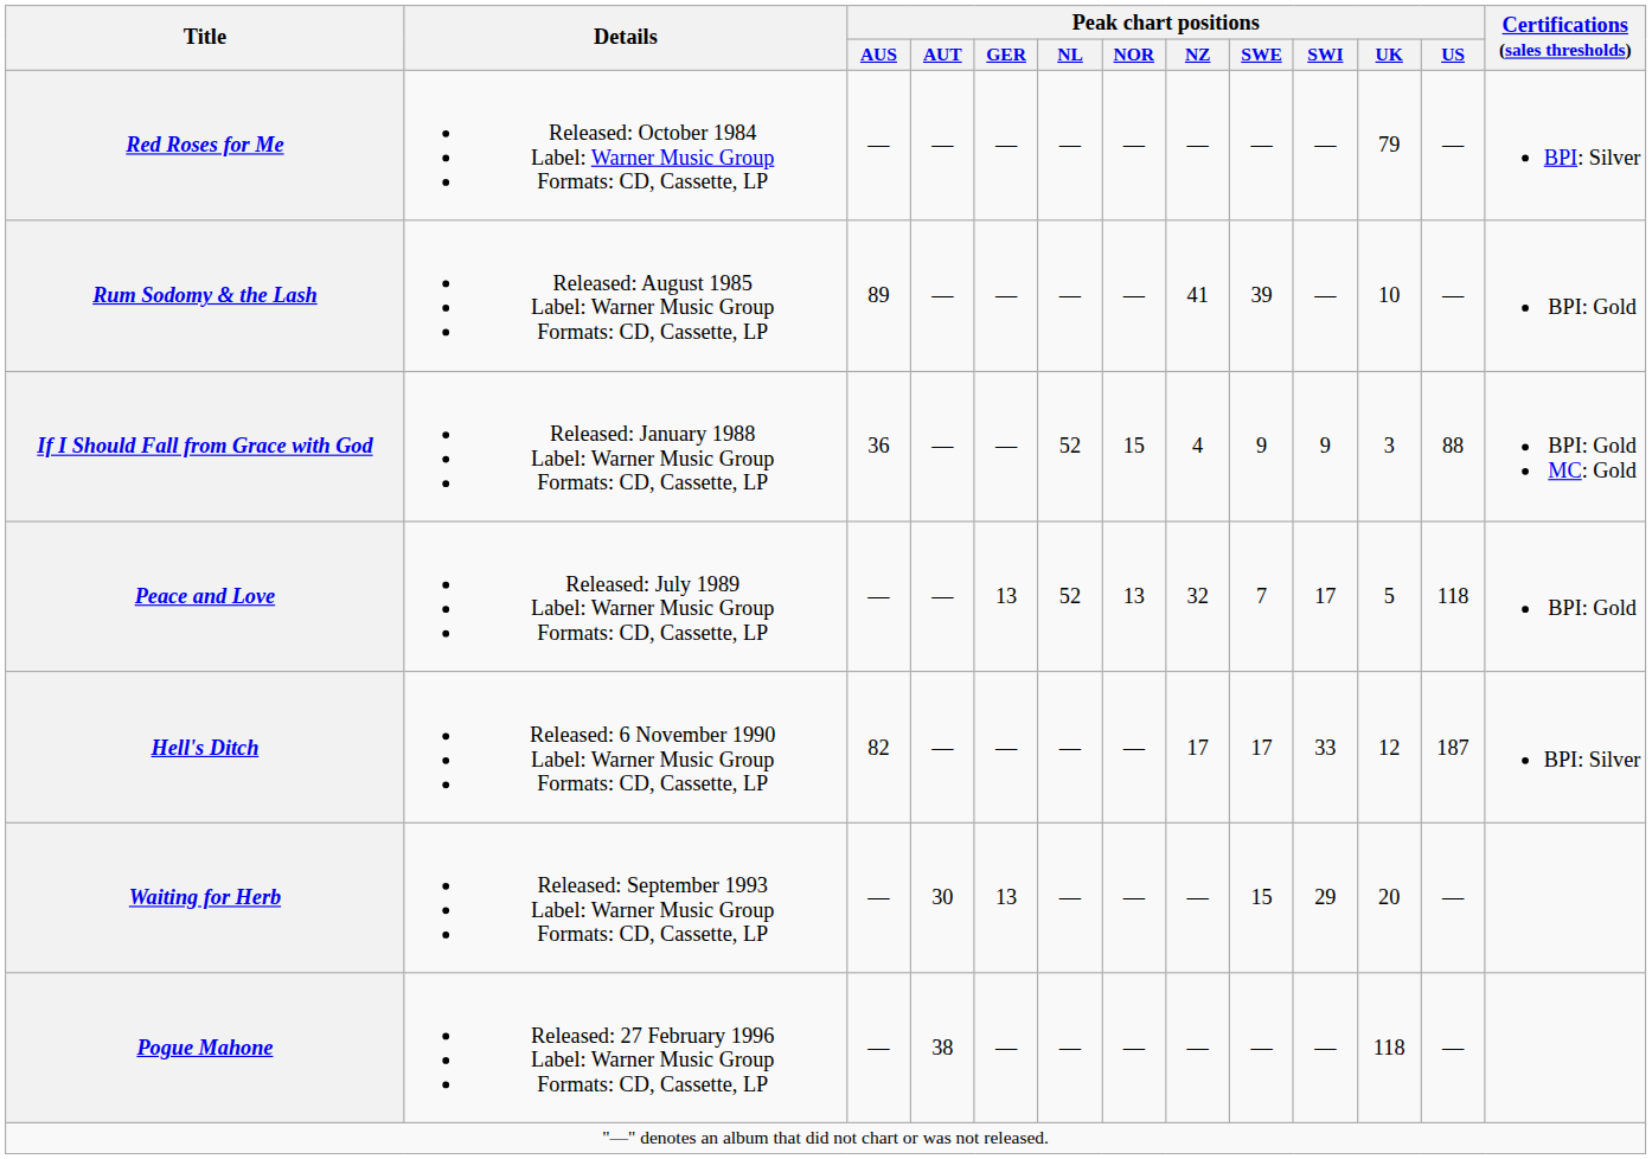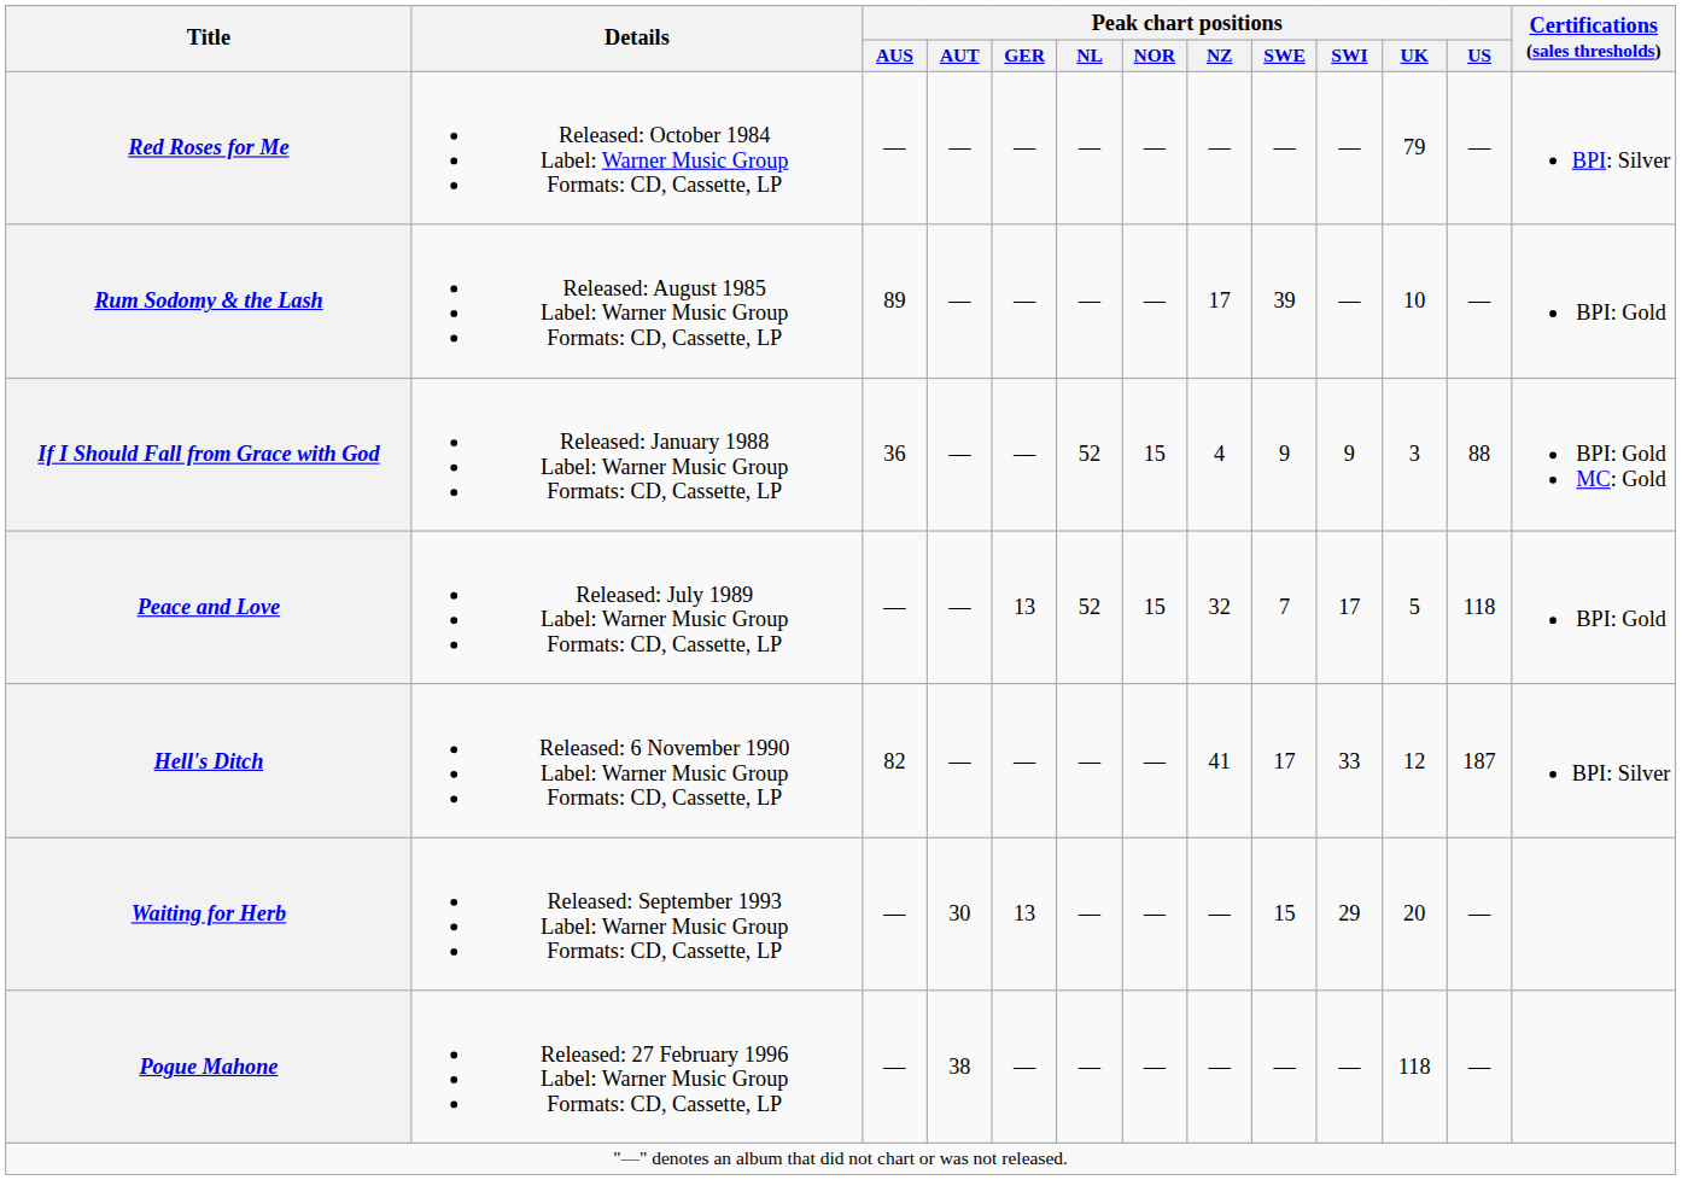Rum Sodomy & the Lash | Peak chart positions / NZ: 41 -> 17
Peace and Love | Peak chart positions / NOR: 13 -> 15
Hell's Ditch | Peak chart positions / NZ: 17 -> 41
